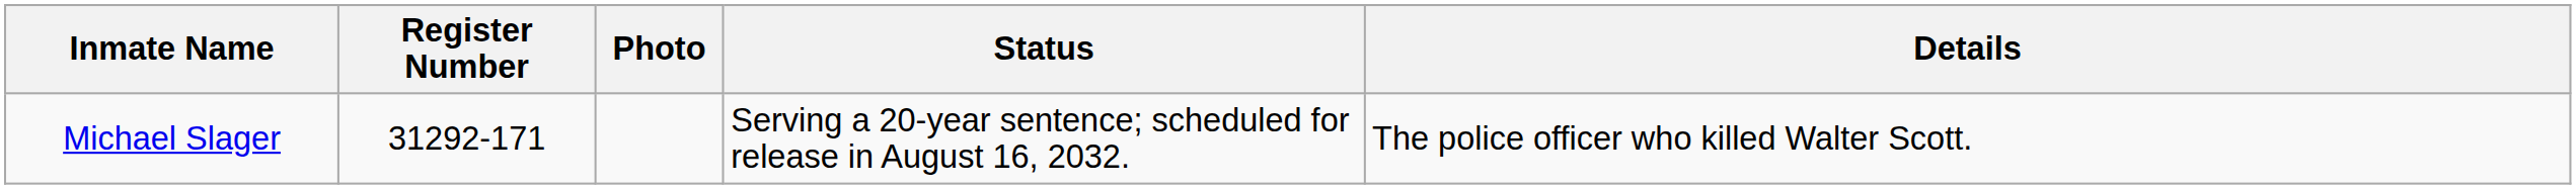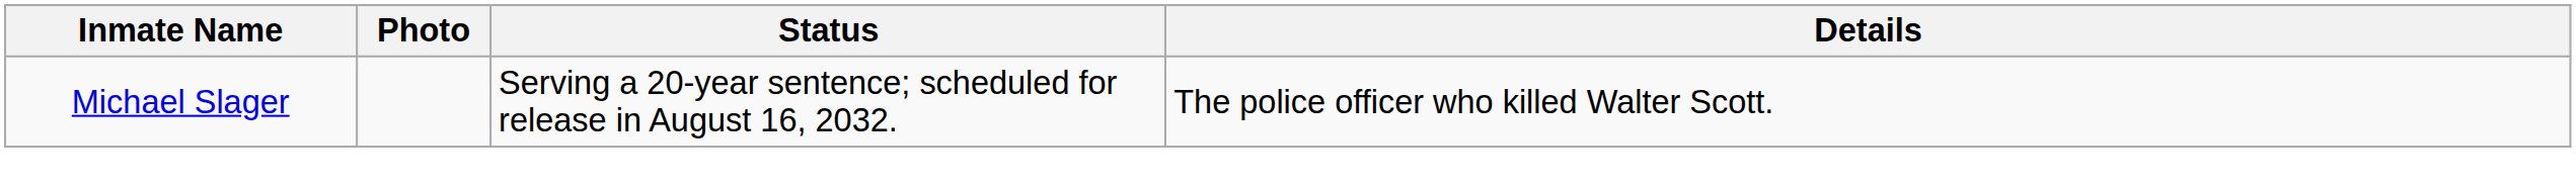- column: Register Number | 31292-171
